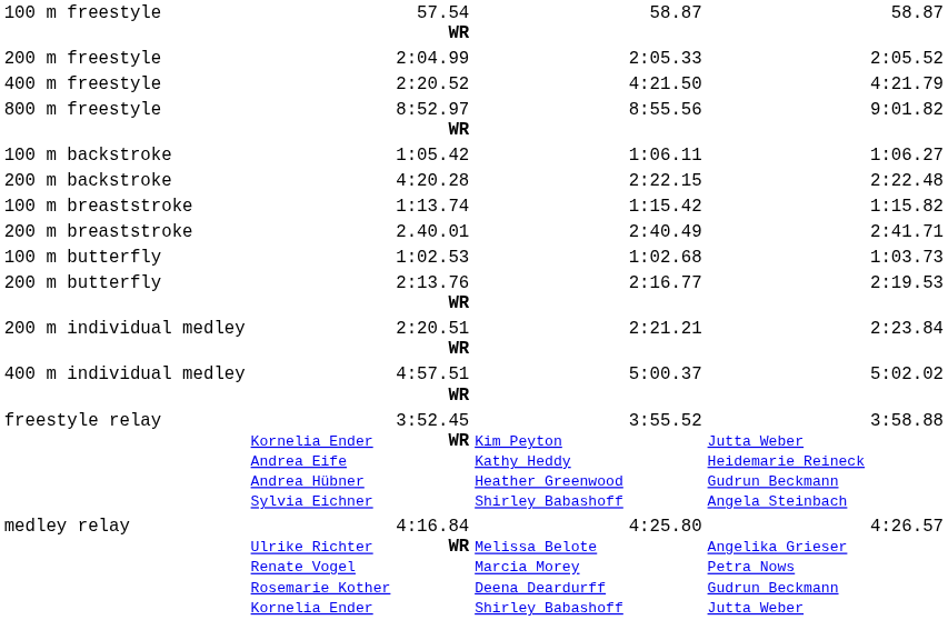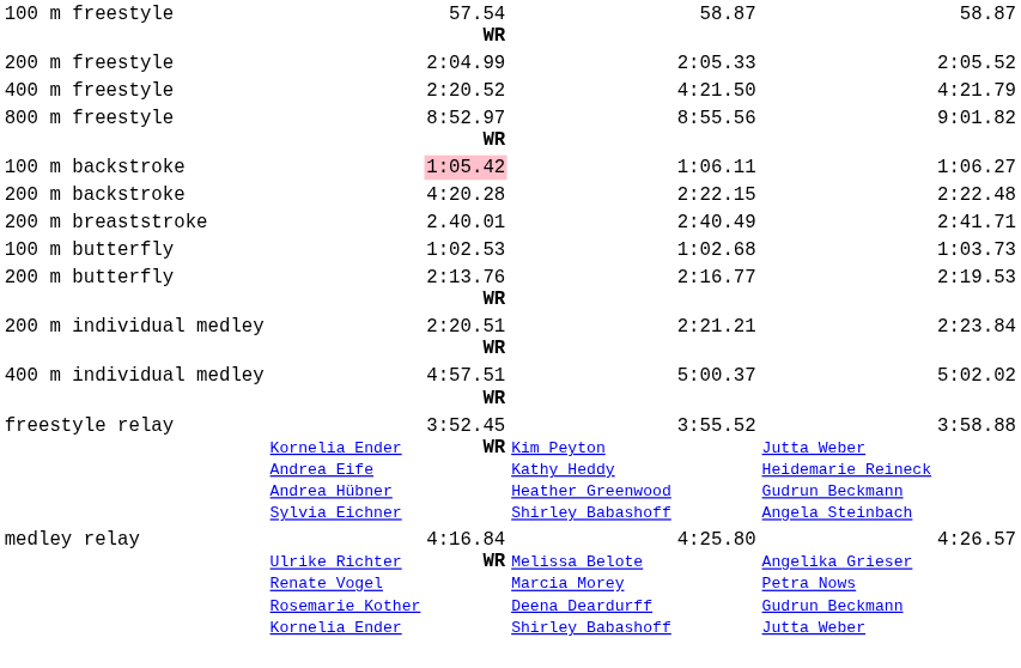100 m backstroke | column 3: no background -> pink background
- row: 100 m breaststroke | 1:13.74 | 1:15.42 | 1:15.82
